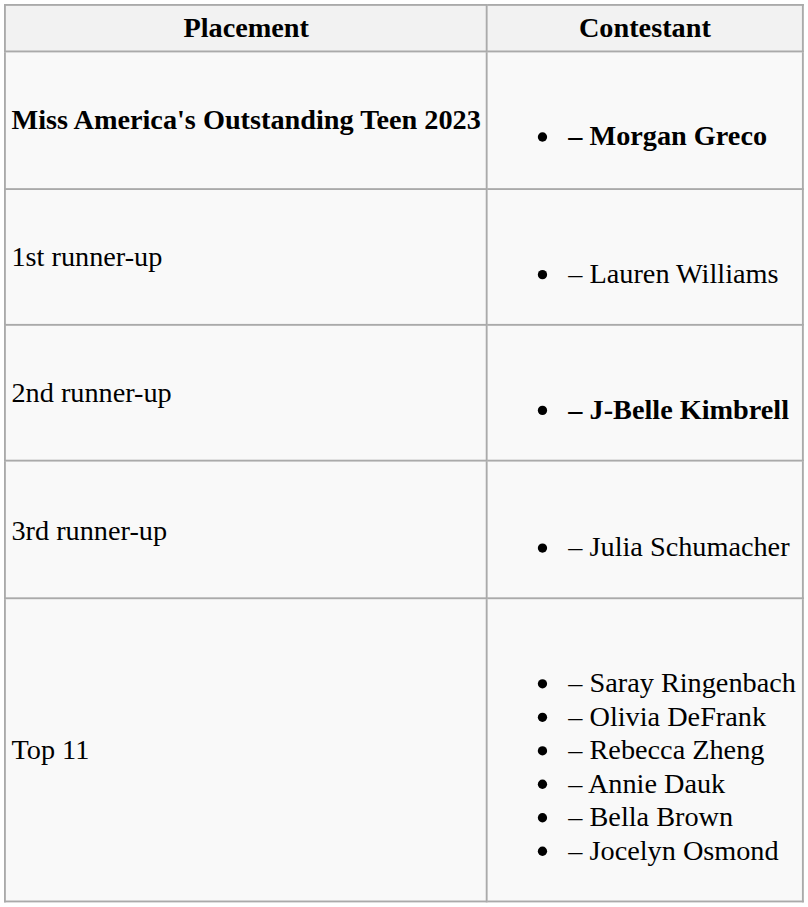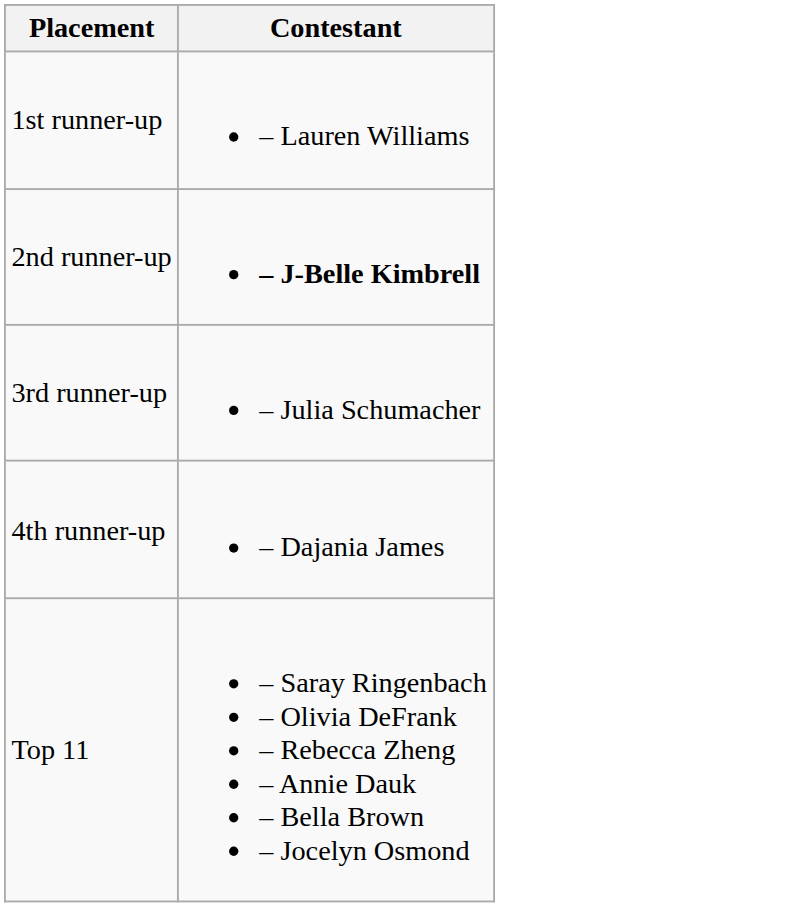- row: Miss America's Outstanding Teen 2023 | – Morgan Greco
+ row: 4th runner-up | – Dajania James
